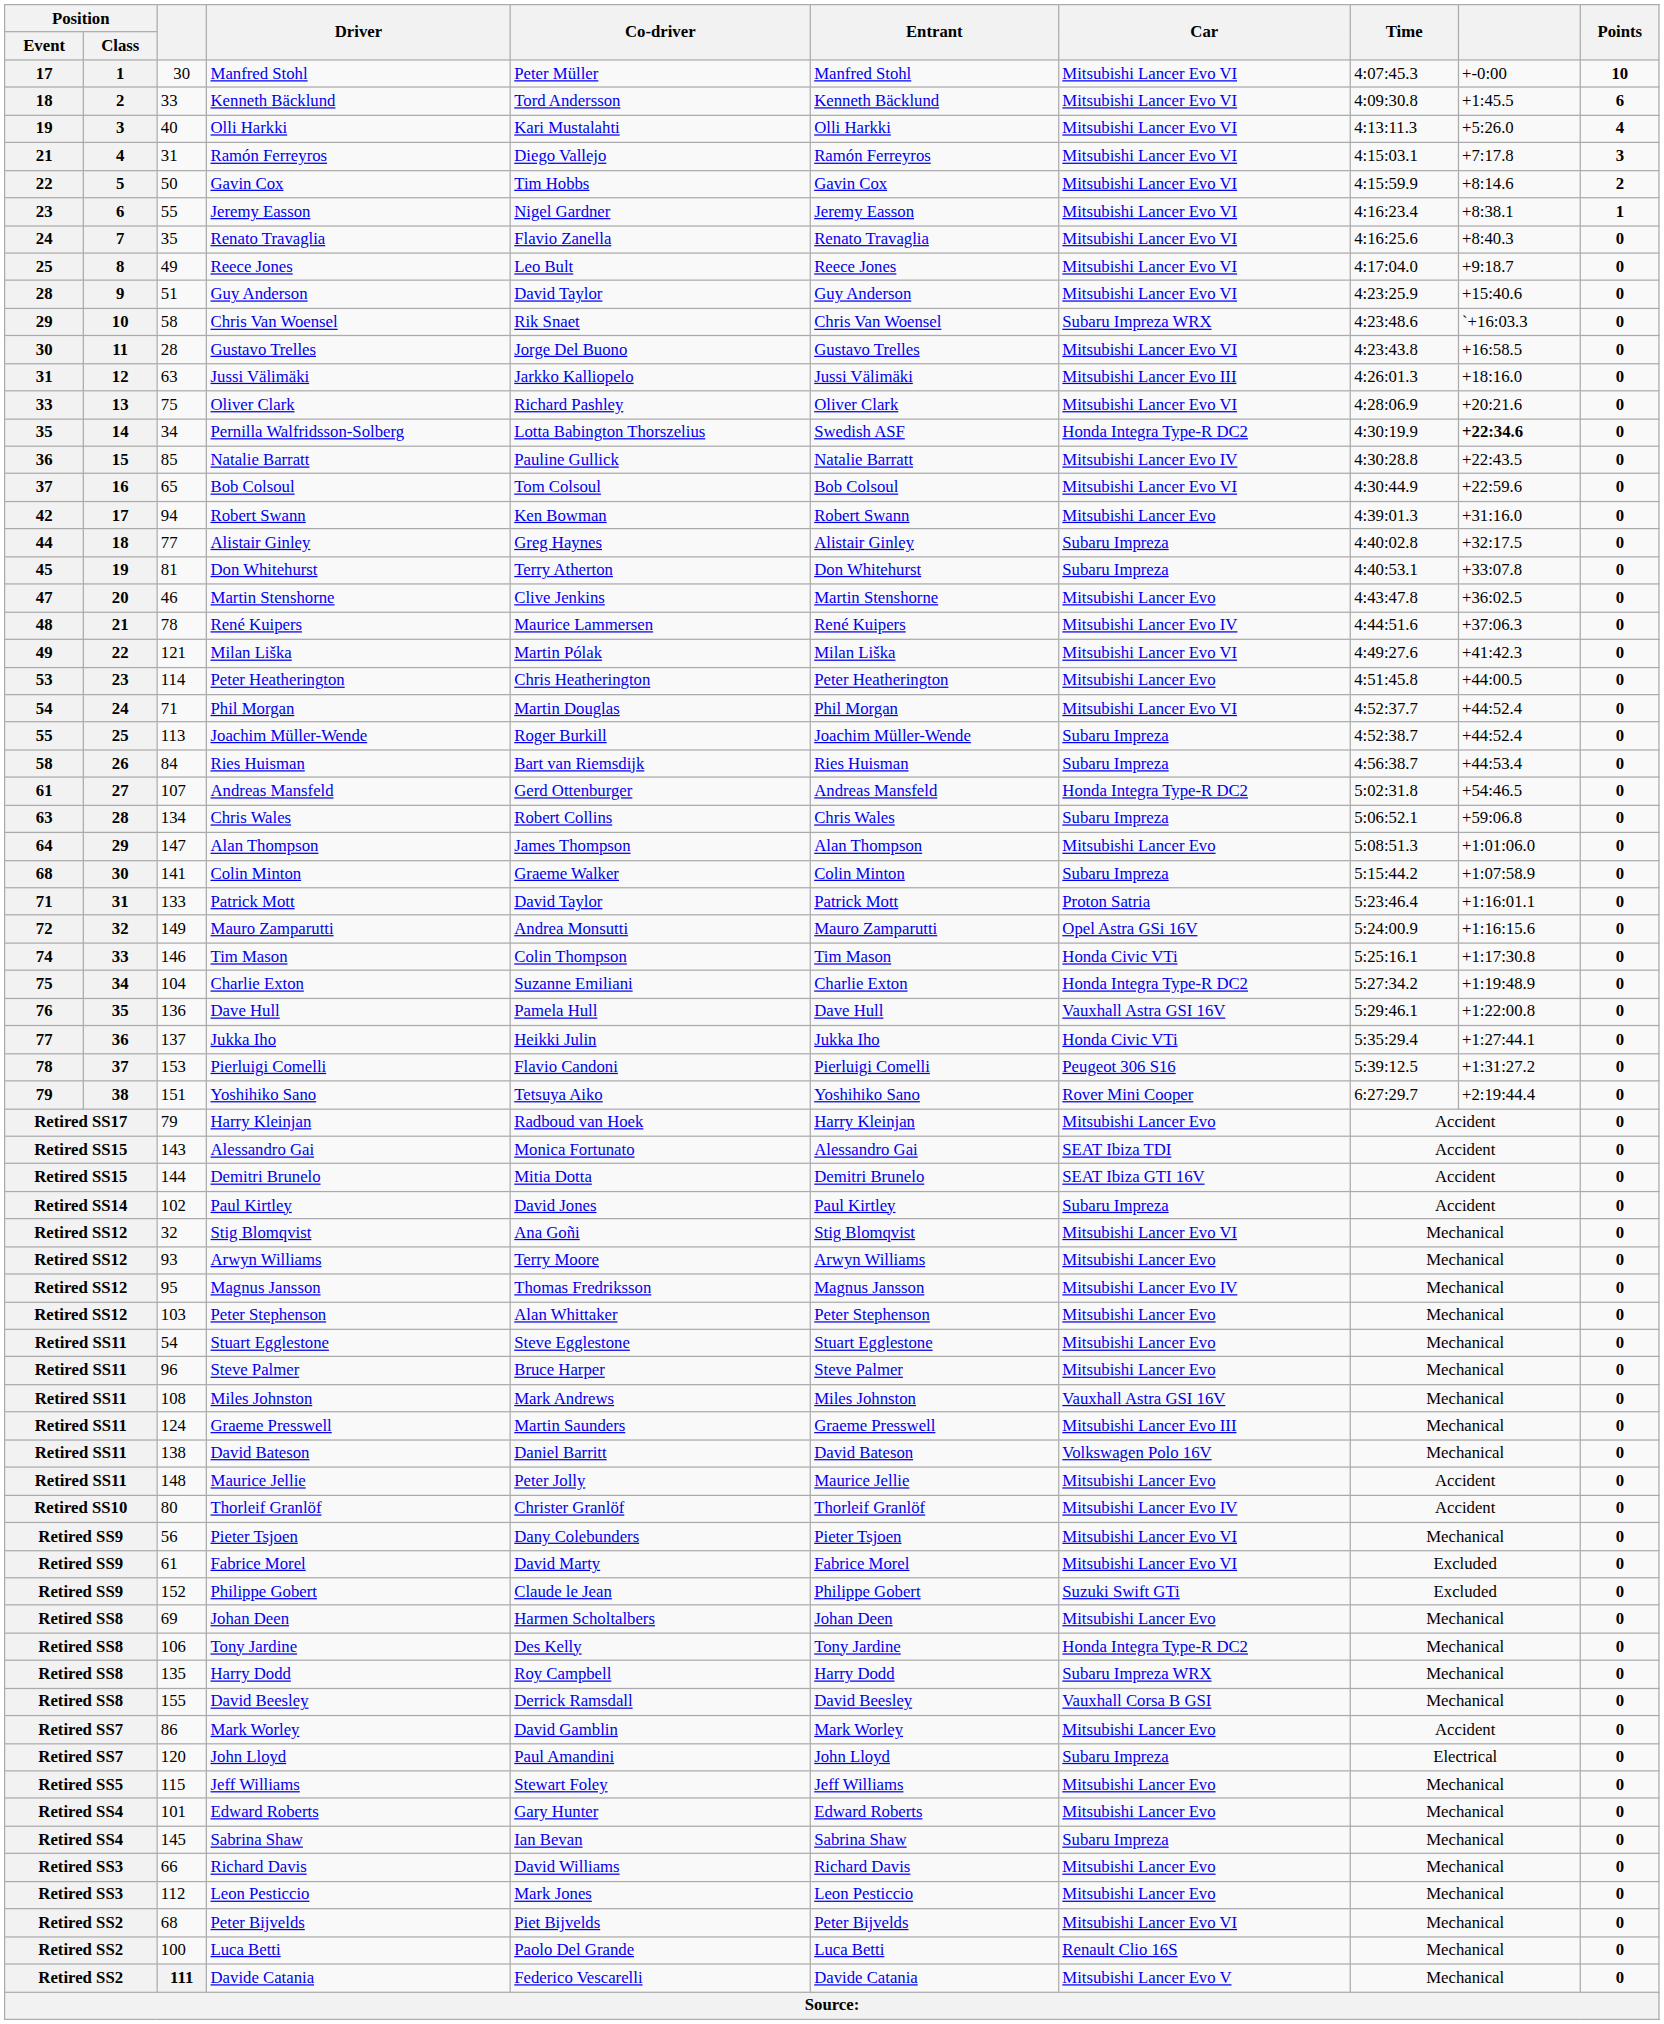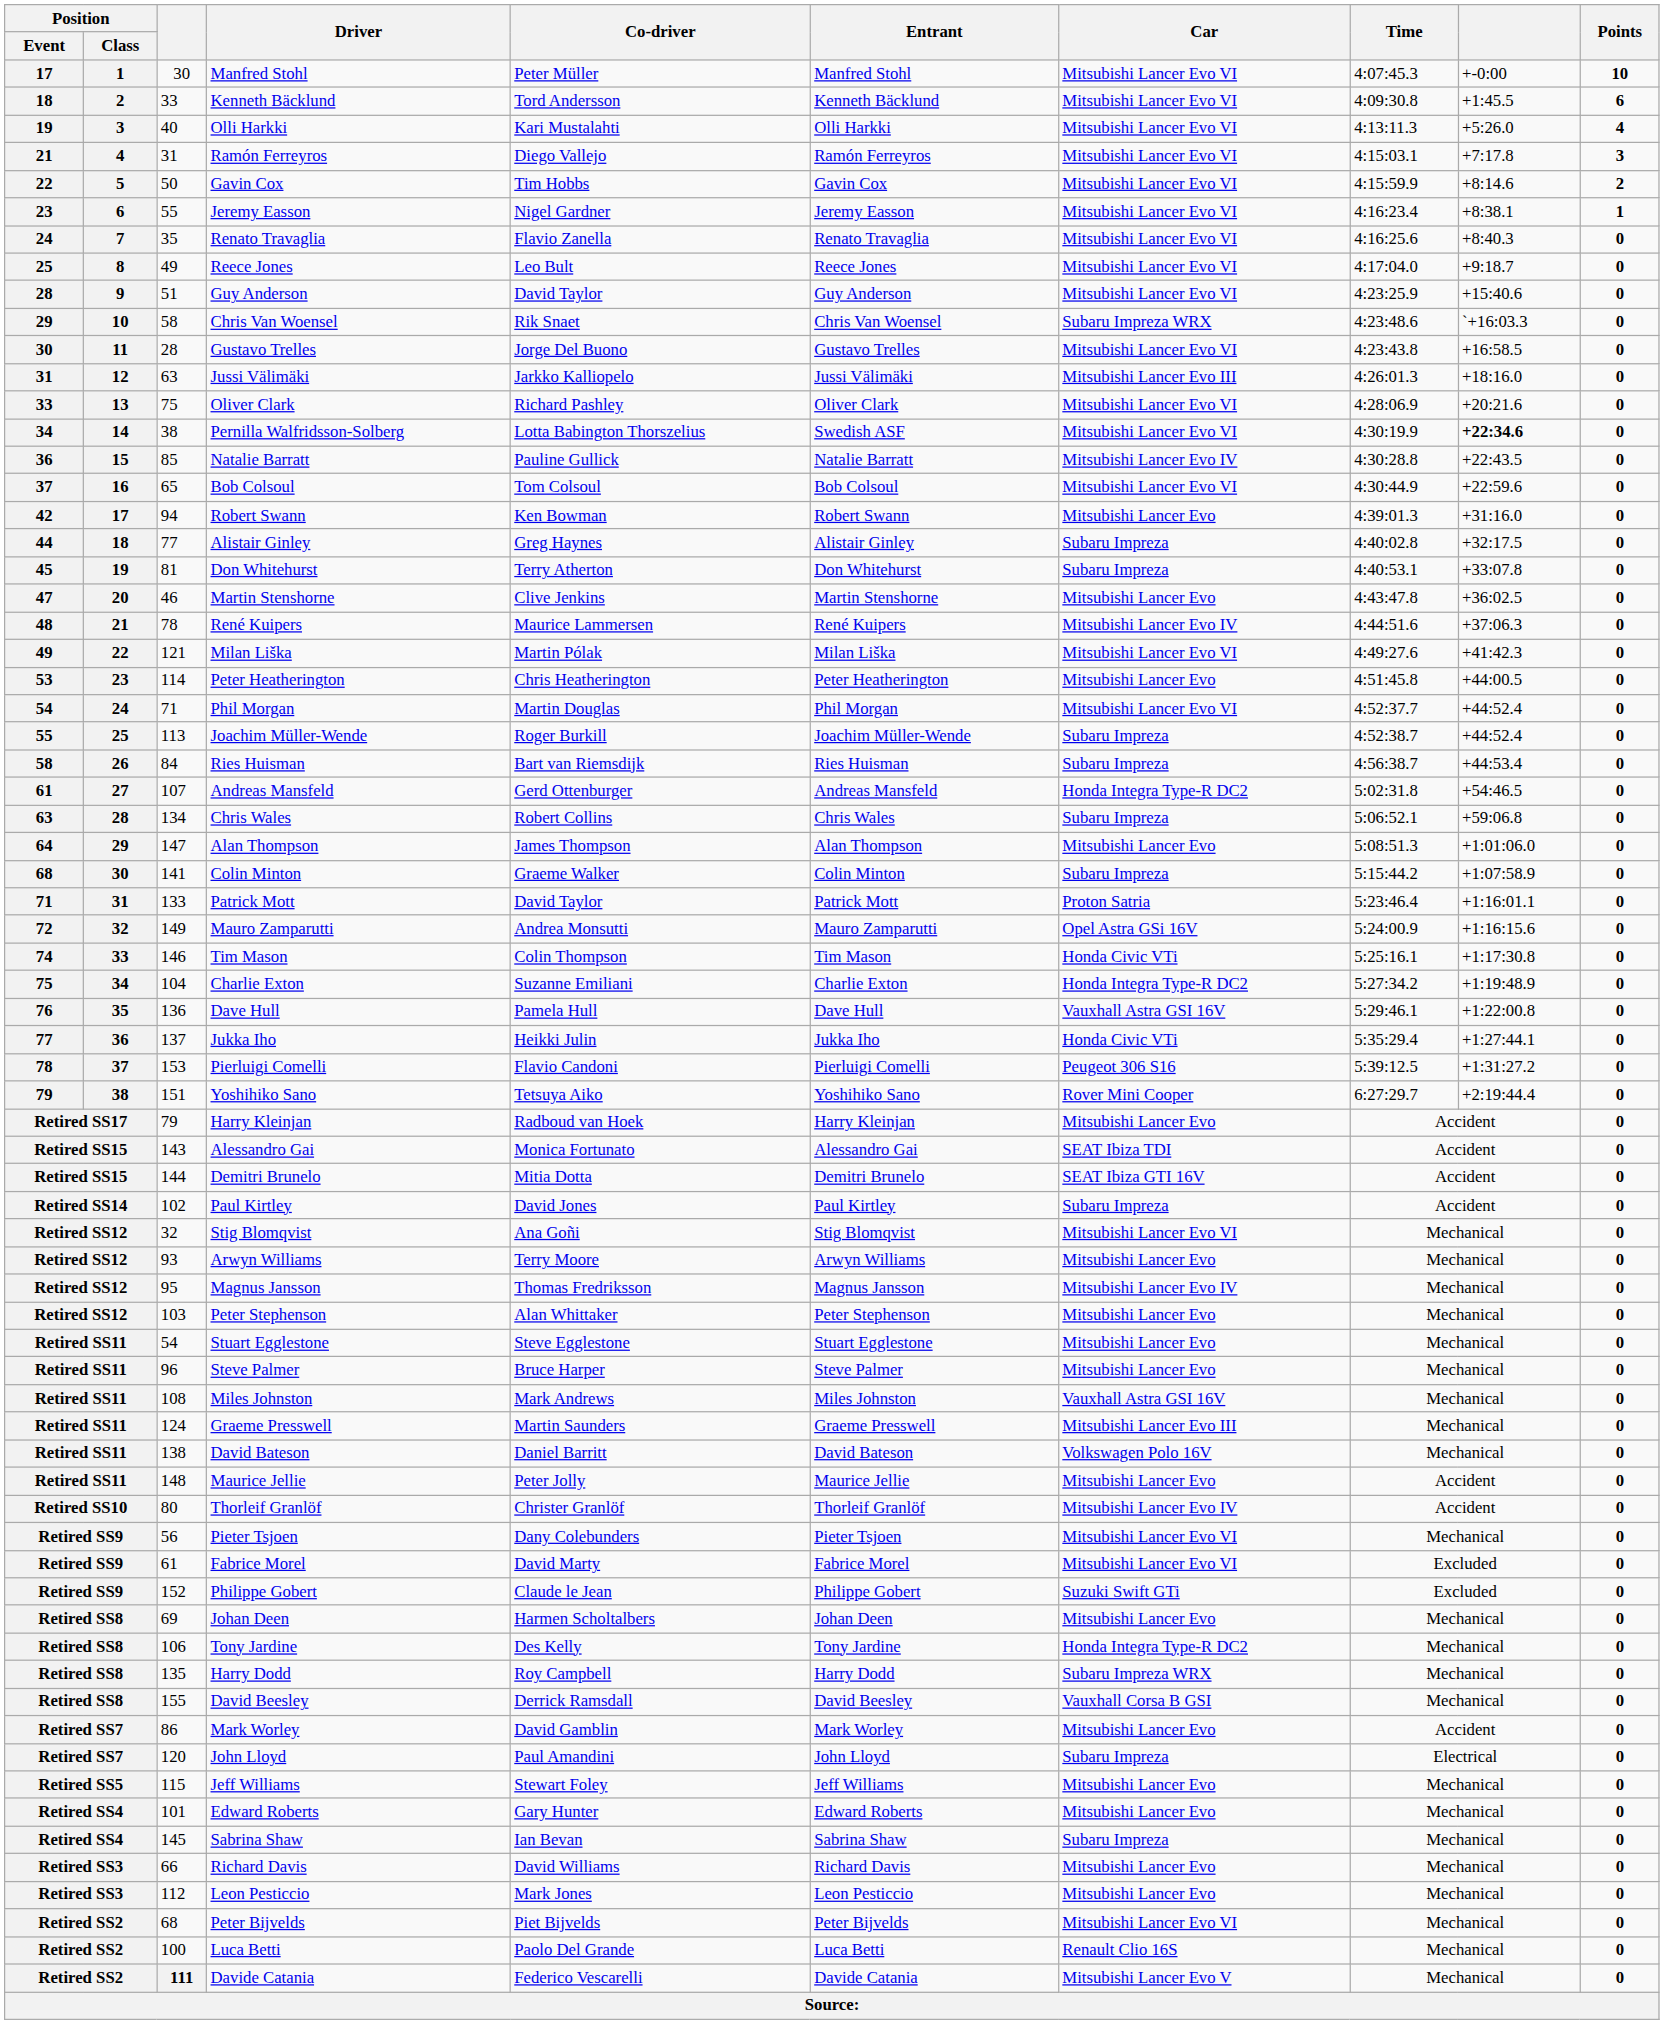Pernilla Walfridsson-Solberg | Position / Event: 35 -> 34
Pernilla Walfridsson-Solberg | column 3: 34 -> 38
Pernilla Walfridsson-Solberg | Car: Honda Integra Type-R DC2 -> Mitsubishi Lancer Evo VI
